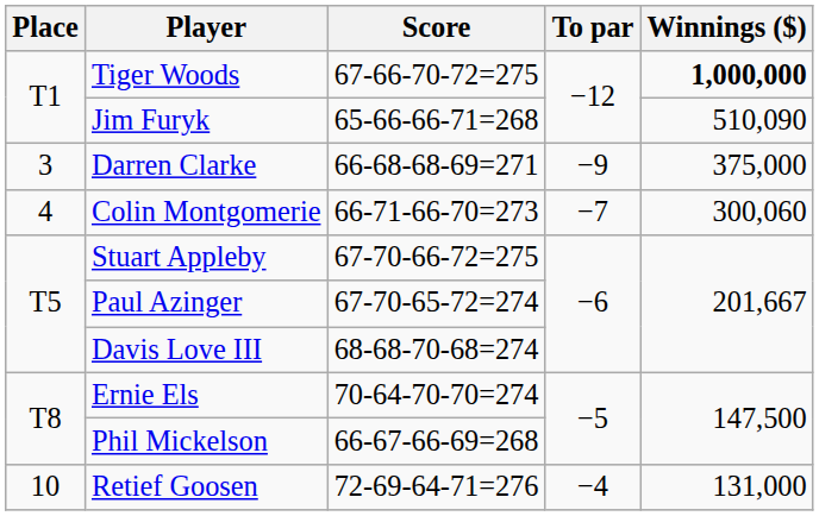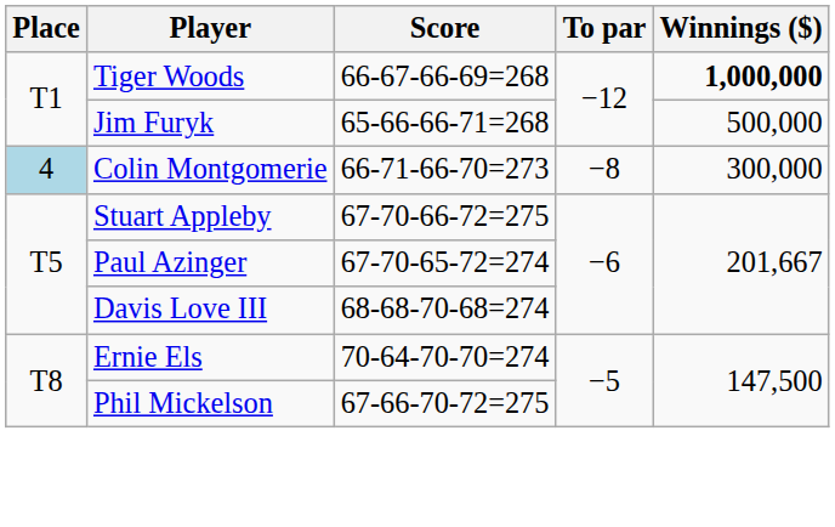Tiger Woods | Score: 67-66-70-72=275 -> 66-67-66-69=268
Jim Furyk | Winnings ($): 510,090 -> 500,000
- row: 3 | Darren Clarke | 66-68-68-69=271 | −9 | 375,000
Colin Montgomerie | Place: no background -> lightblue background
Colin Montgomerie | To par: −7 -> −8
Colin Montgomerie | Winnings ($): 300,060 -> 300,000
Phil Mickelson | Score: 66-67-66-69=268 -> 67-66-70-72=275
- row: 10 | Retief Goosen | 72-69-64-71=276 | −4 | 131,000
